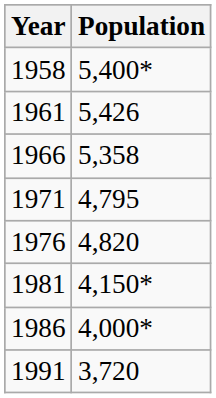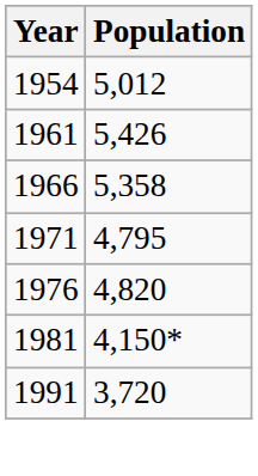+ row: 1954 | 5,012
- row: 1958 | 5,400*
- row: 1986 | 4,000*
